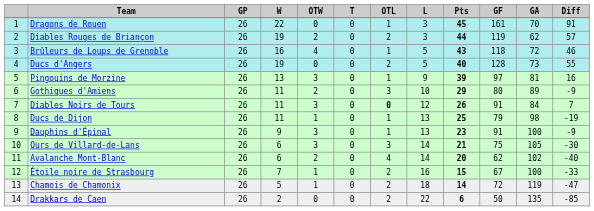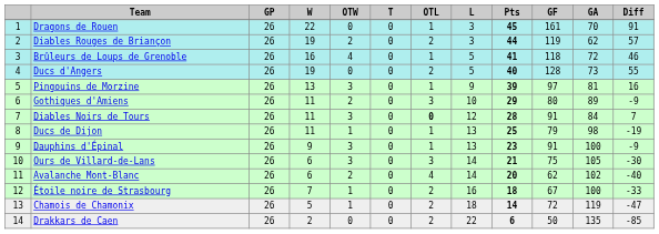Brûleurs de Loups de Grenoble | Pts: 43 -> 41
Diables Noirs de Tours | Pts: 26 -> 28
Étoile noire de Strasbourg | Pts: 15 -> 18
